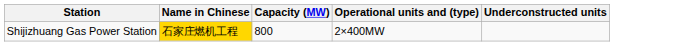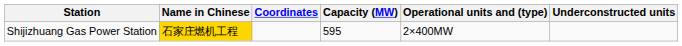+ column: Coordinates
Shijizhuang Gas Power Station | Capacity (MW): 800 -> 595
